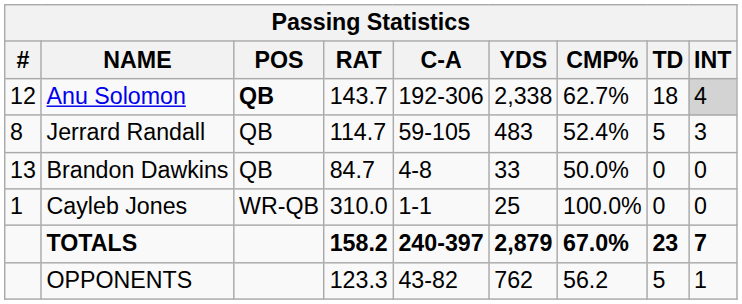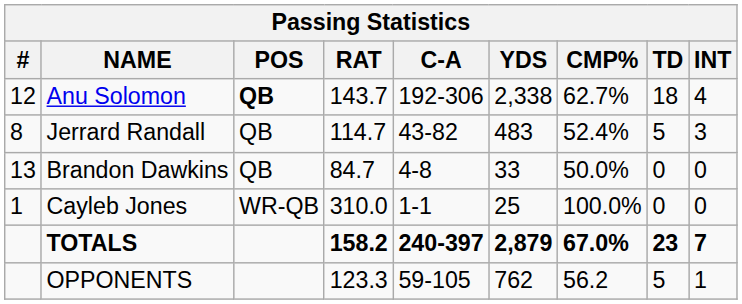Anu Solomon | INT: lightgrey background -> no background
Jerrard Randall | C-A: 59-105 -> 43-82
OPPONENTS | C-A: 43-82 -> 59-105
